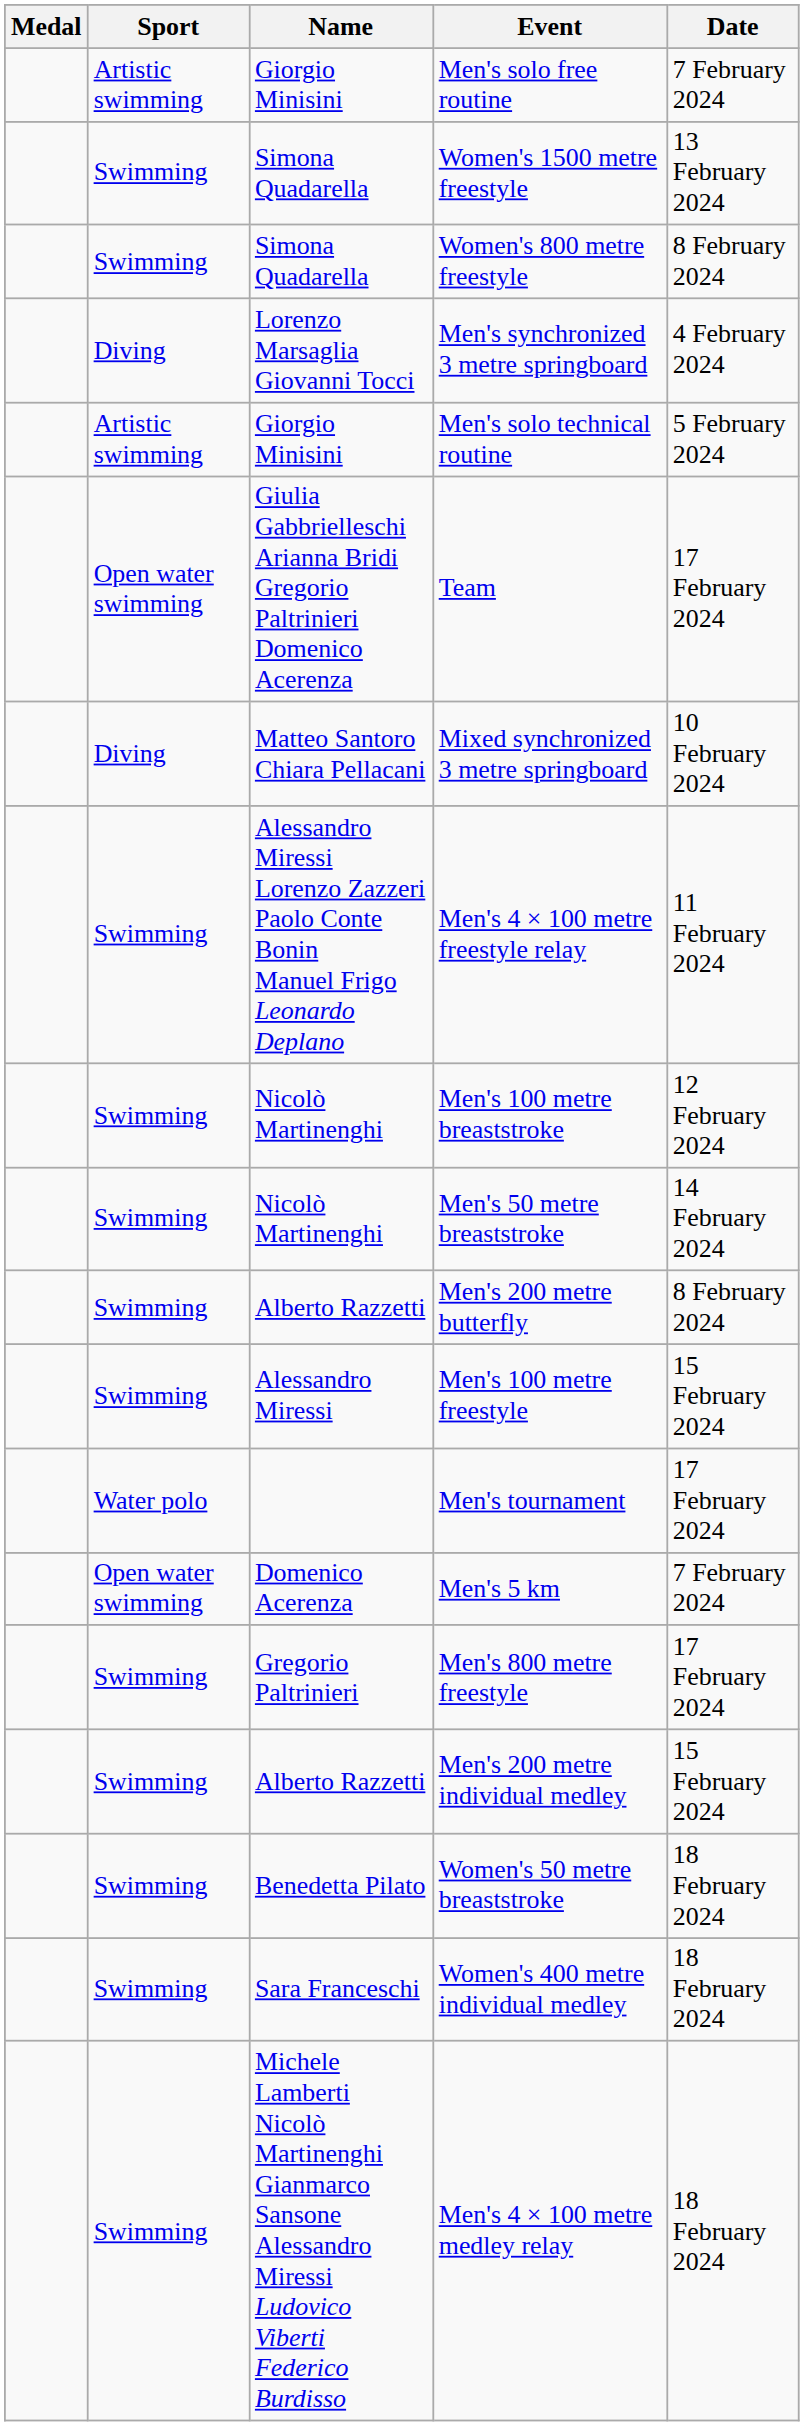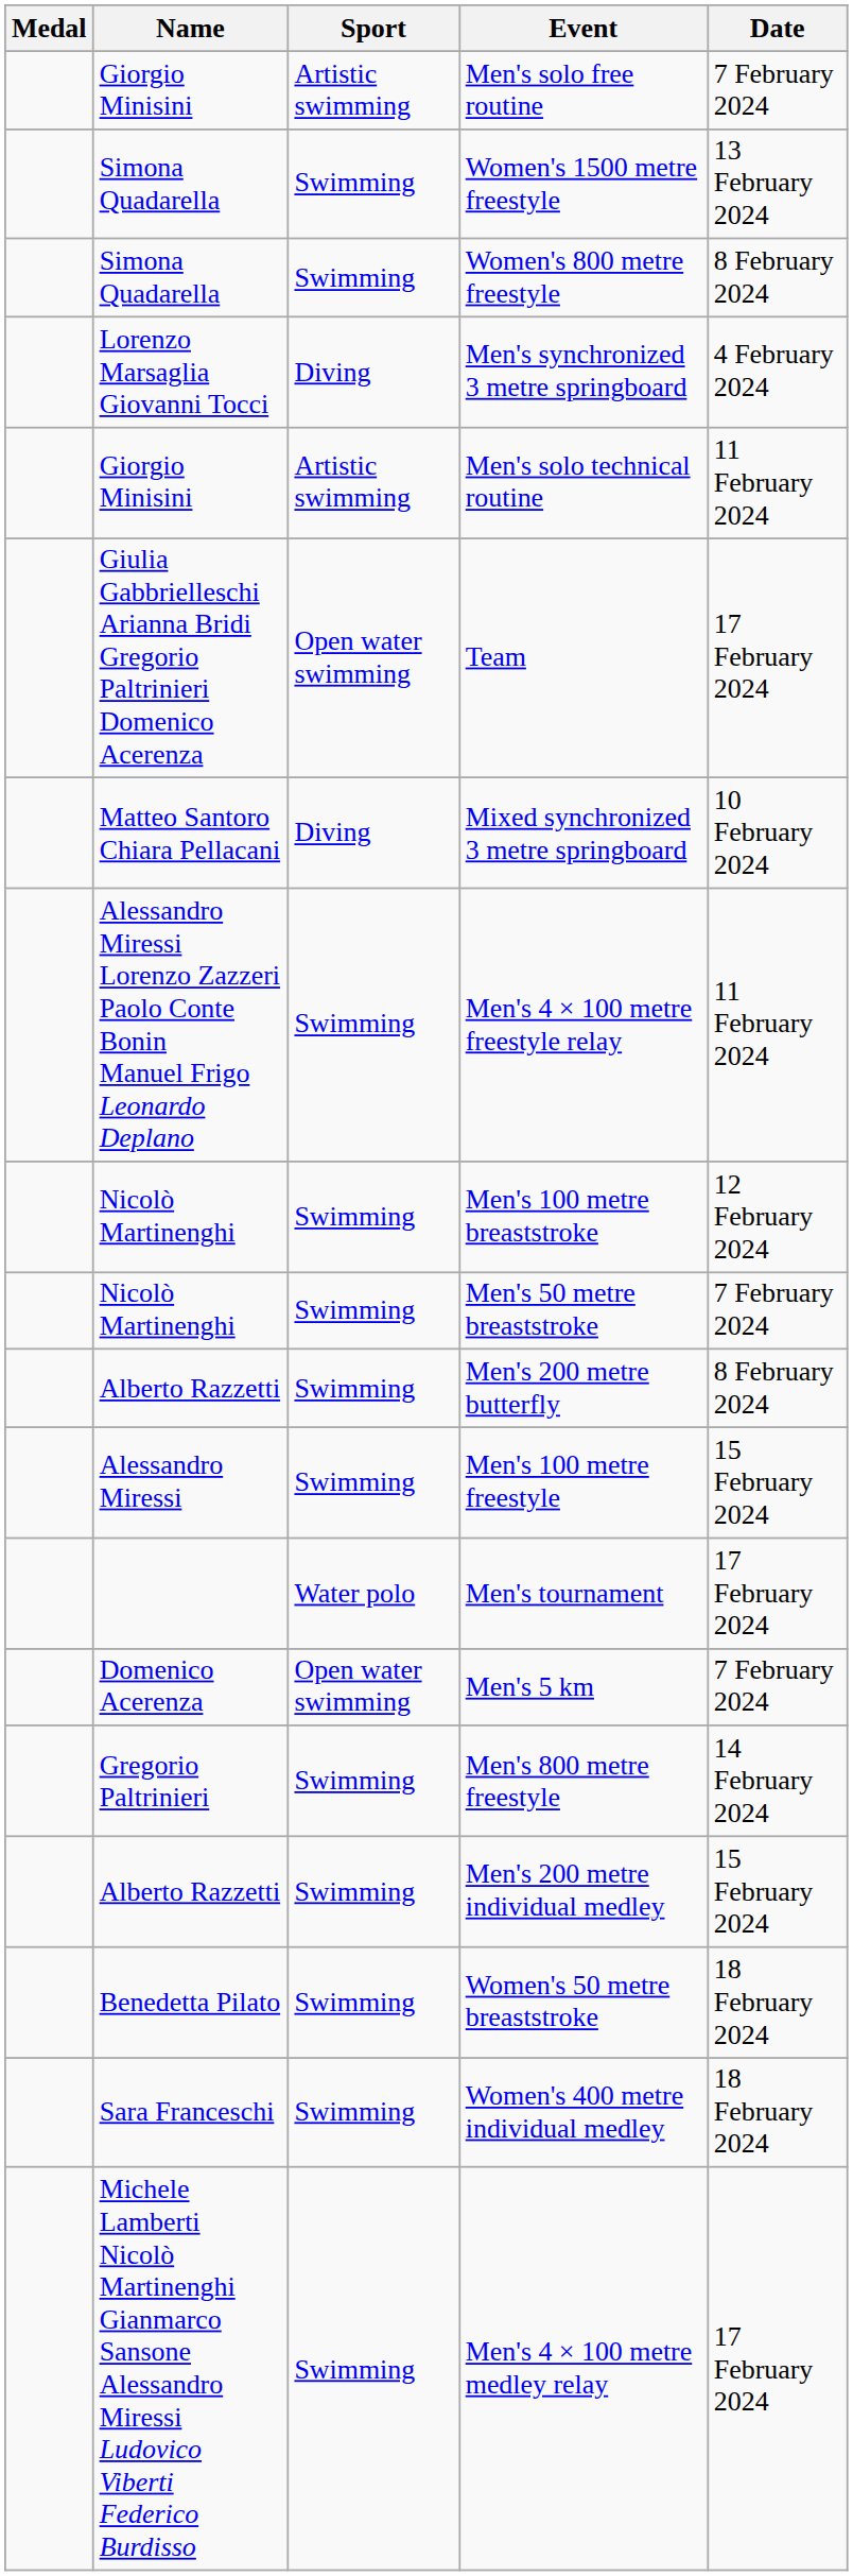columns swapped: Name <-> Sport
Men's solo technical routine | Date: 5 February 2024 -> 11 February 2024
Men's 50 metre breaststroke | Date: 14 February 2024 -> 7 February 2024
Men's 800 metre freestyle | Date: 17 February 2024 -> 14 February 2024
Men's 4 × 100 metre medley relay | Date: 18 February 2024 -> 17 February 2024
